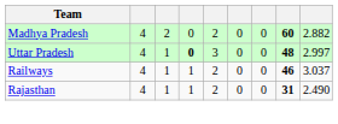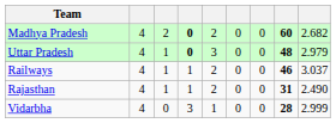Madhya Pradesh | column 4: normal -> bold
Madhya Pradesh | column 9: 2.882 -> 2.682
Uttar Pradesh | column 9: 2.997 -> 2.979
+ row: Vidarbha | 4 | 0 | 3 | 1 | 0 | 0 | 28 | 2.999
